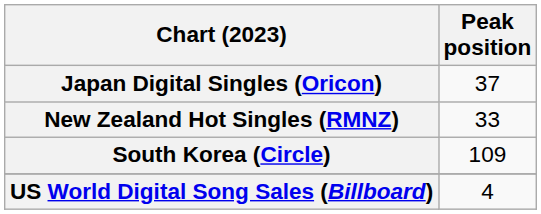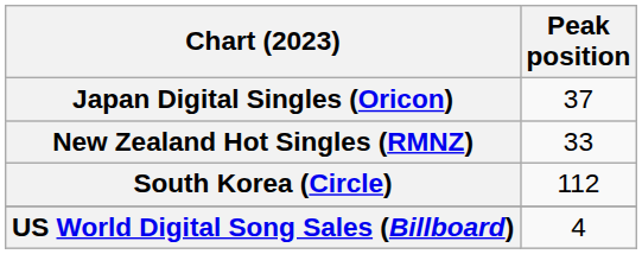South Korea (Circle) | Peak position: 109 -> 112
